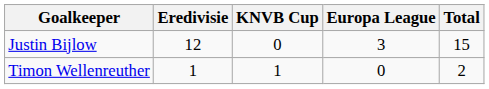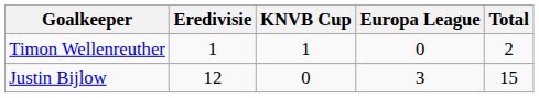rows swapped: Justin Bijlow <-> Timon Wellenreuther
